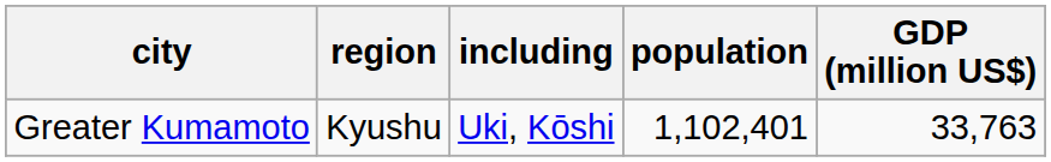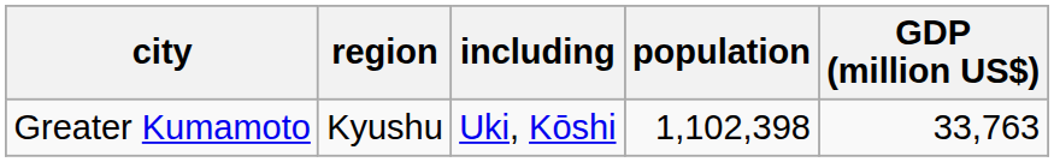Greater Kumamoto | population: 1,102,401 -> 1,102,398
